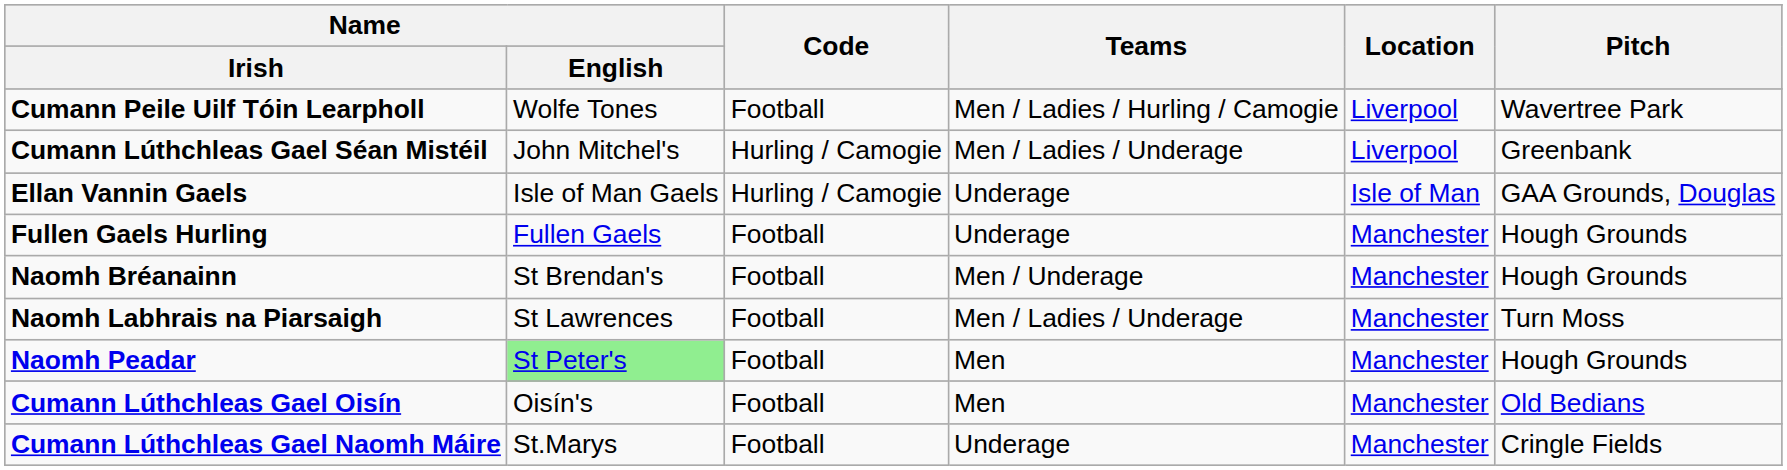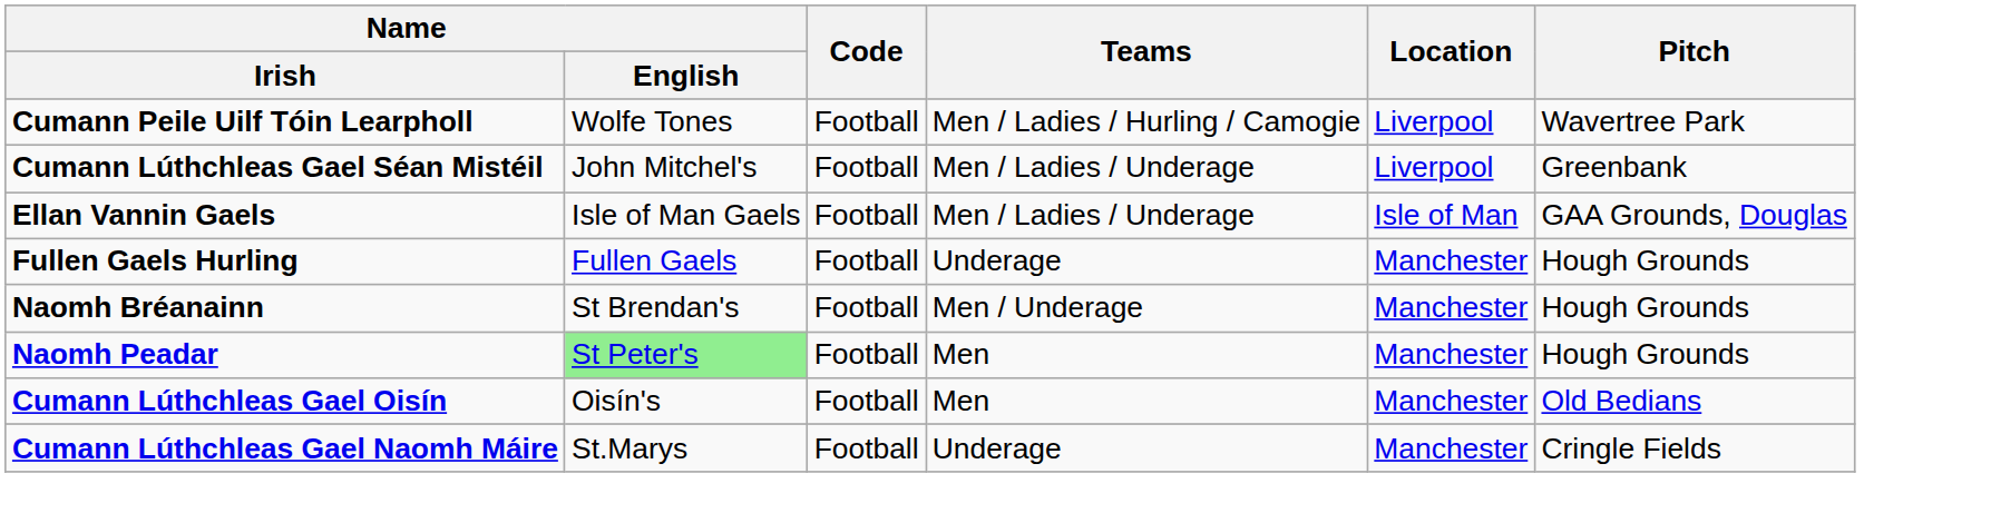Cumann Lúthchleas Gael Séan Mistéil | Code: Hurling / Camogie -> Football
Ellan Vannin Gaels | Code: Hurling / Camogie -> Football
Ellan Vannin Gaels | Teams: Underage -> Men / Ladies / Underage
- row: Naomh Labhrais na Piarsaigh | St Lawrences | Football | Men / Ladies / Underage | Manchester | Turn Moss
